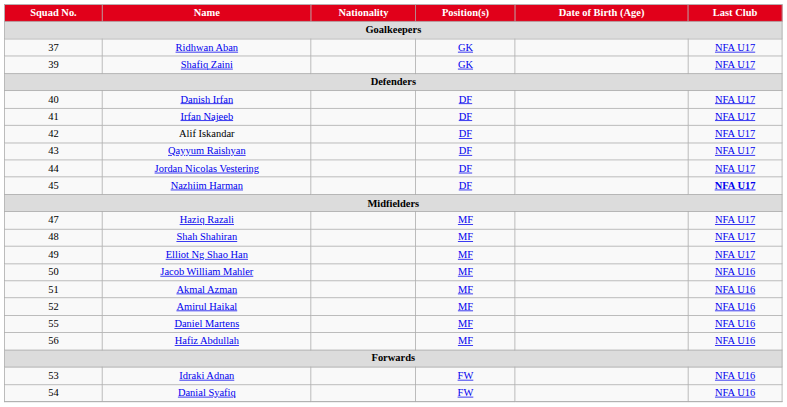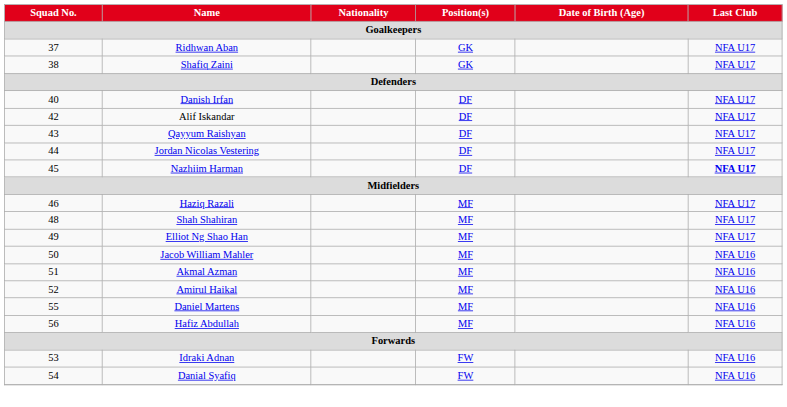Shafiq Zaini | Squad No.: 39 -> 38
- row: 41 | Irfan Najeeb | DF | NFA U17
Haziq Razali | Squad No.: 47 -> 46
